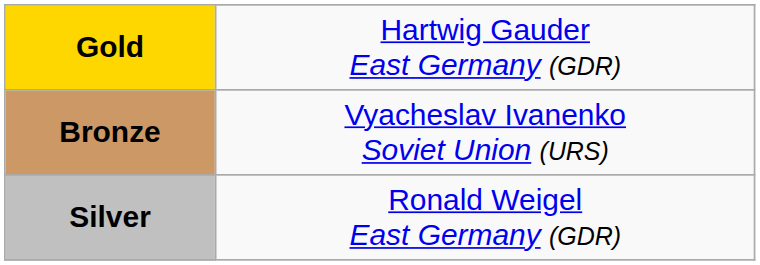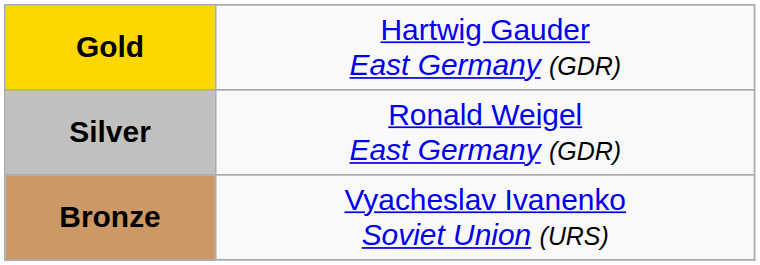rows swapped: Silver <-> Bronze
